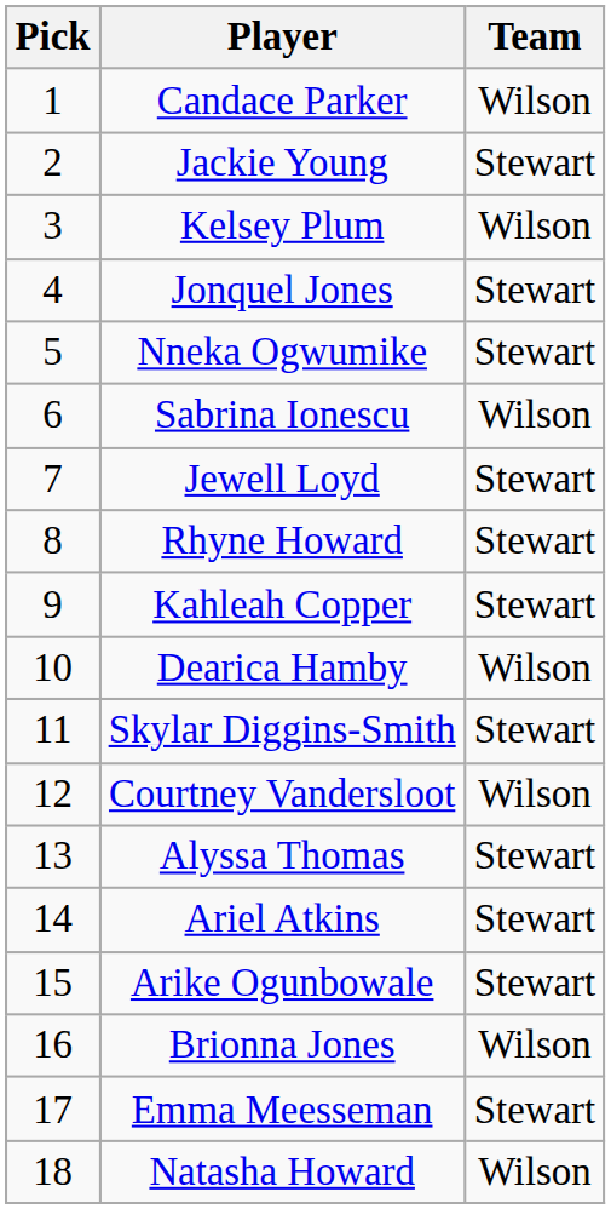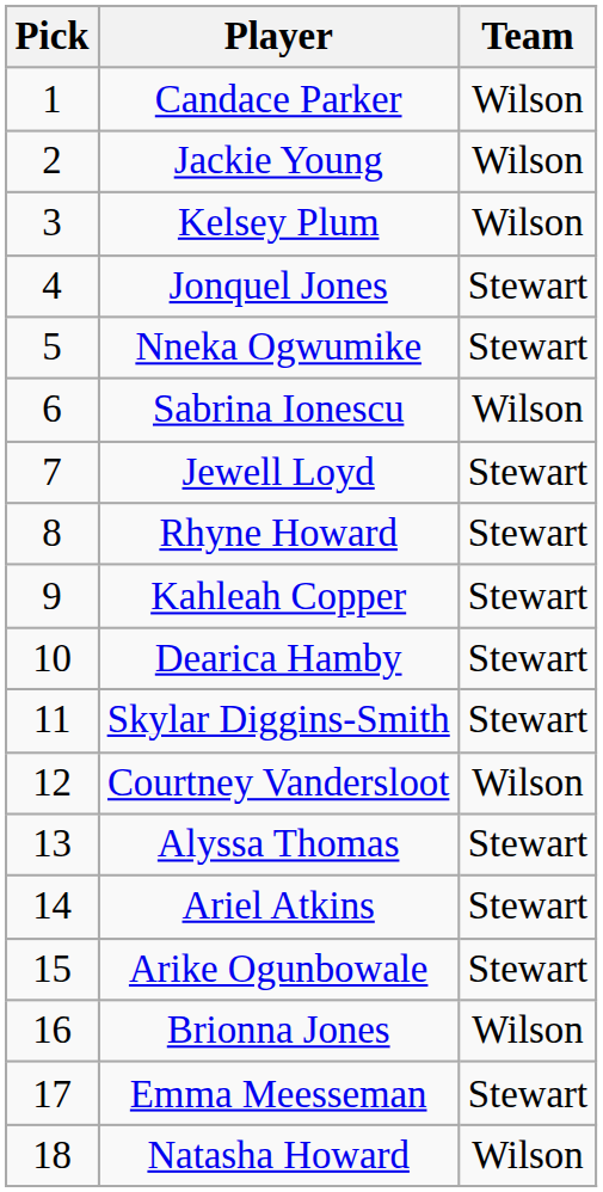Jackie Young | Team: Stewart -> Wilson
Dearica Hamby | Team: Wilson -> Stewart
